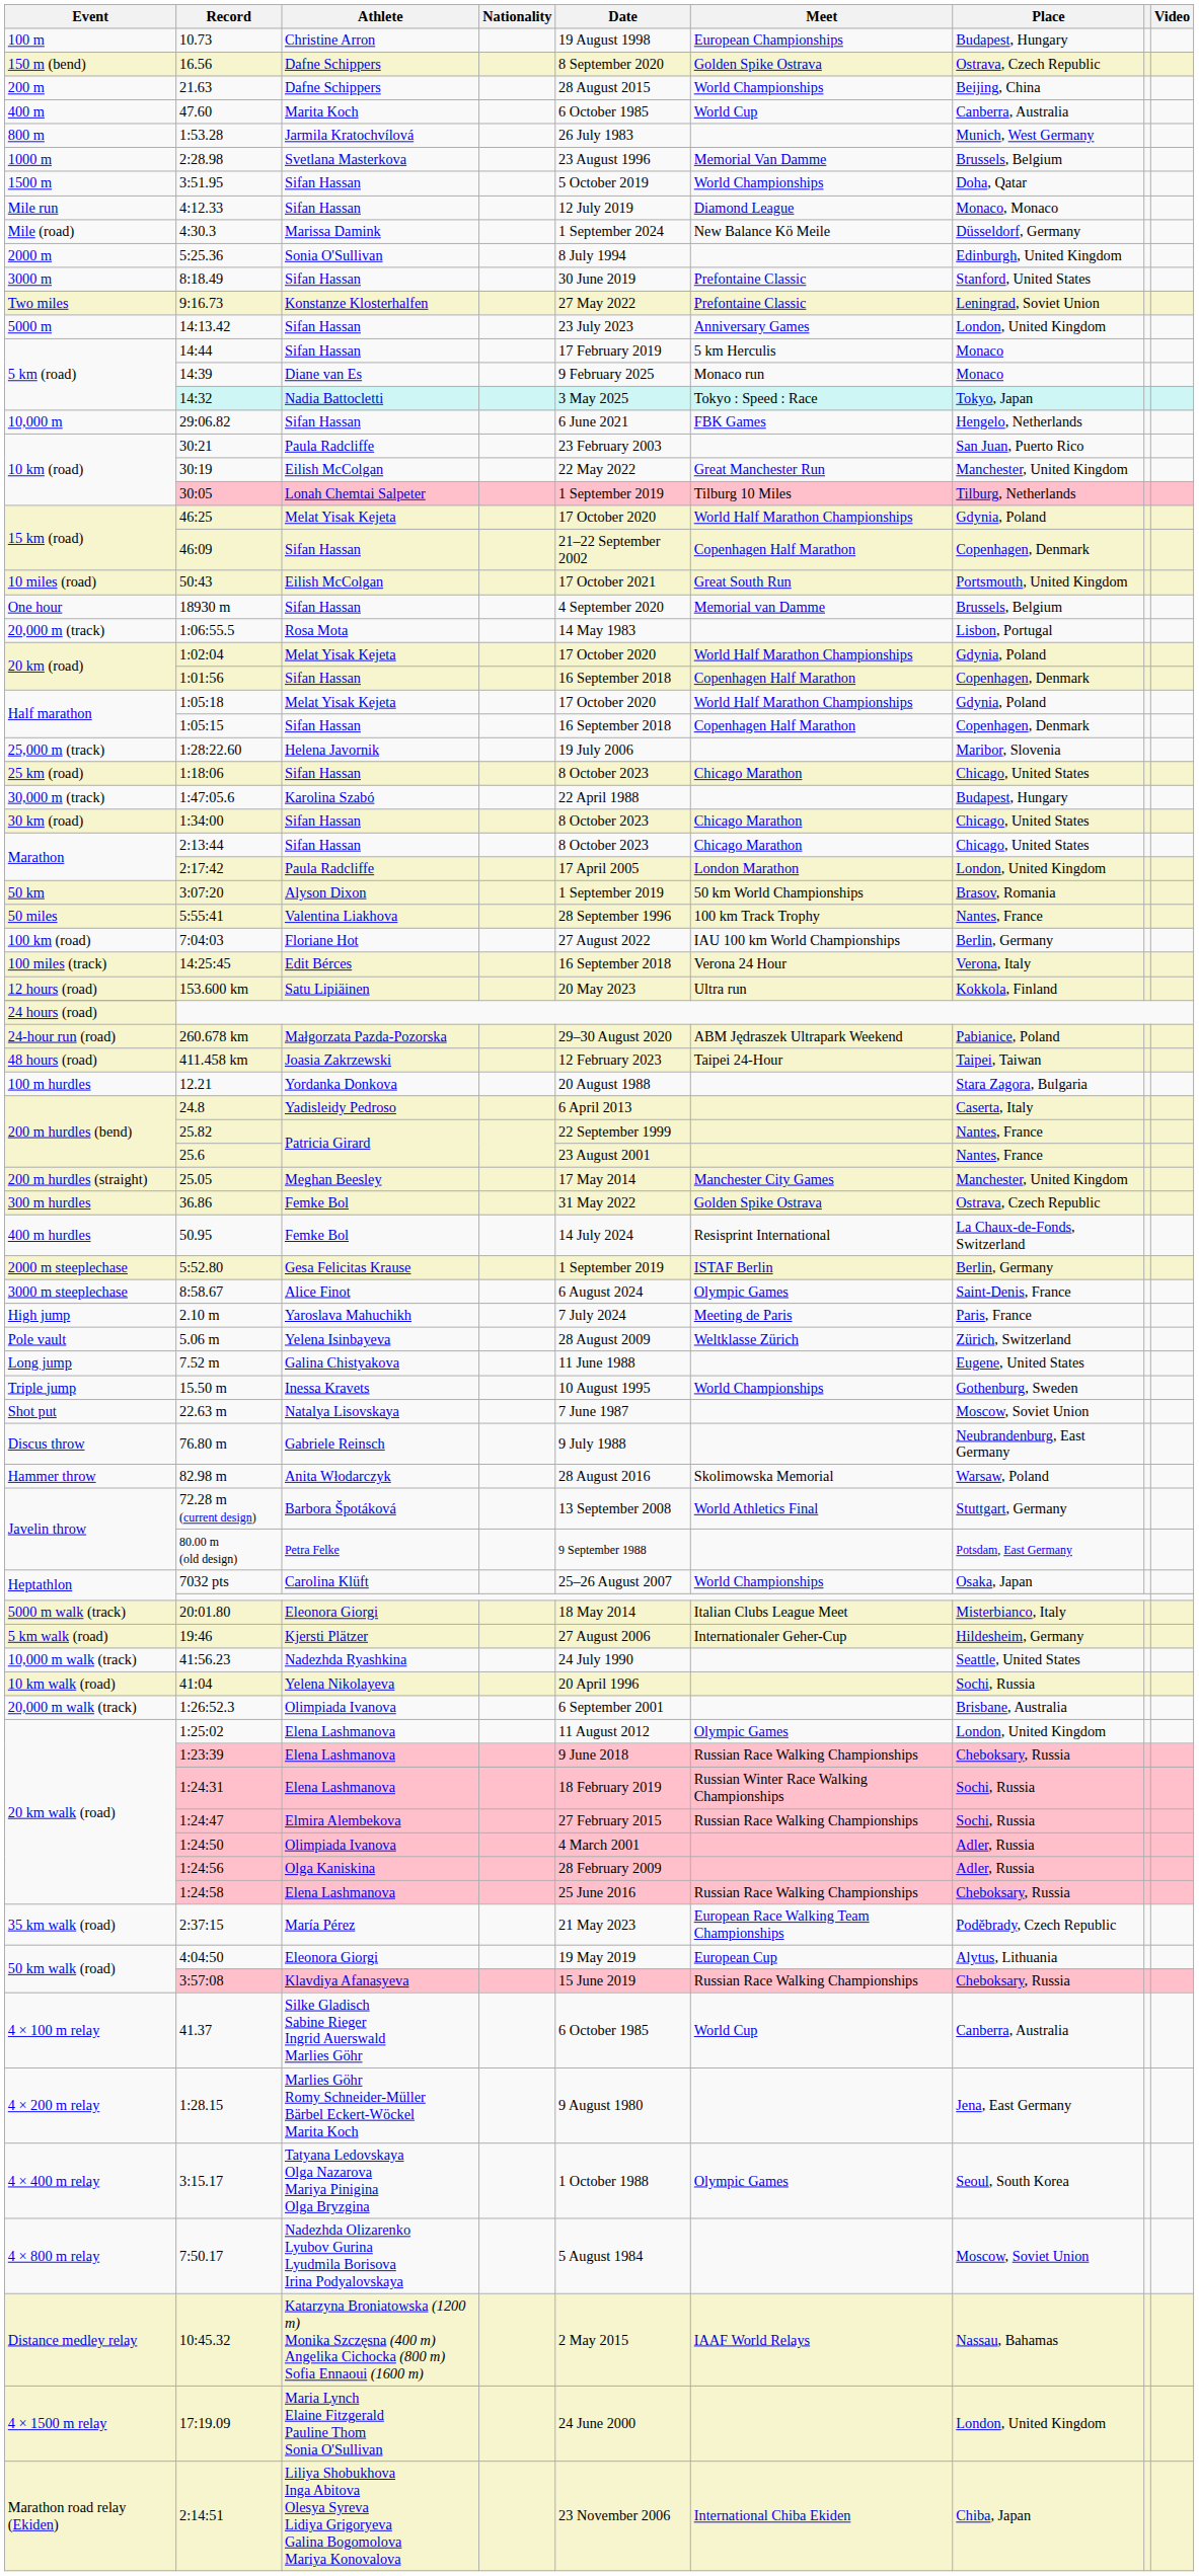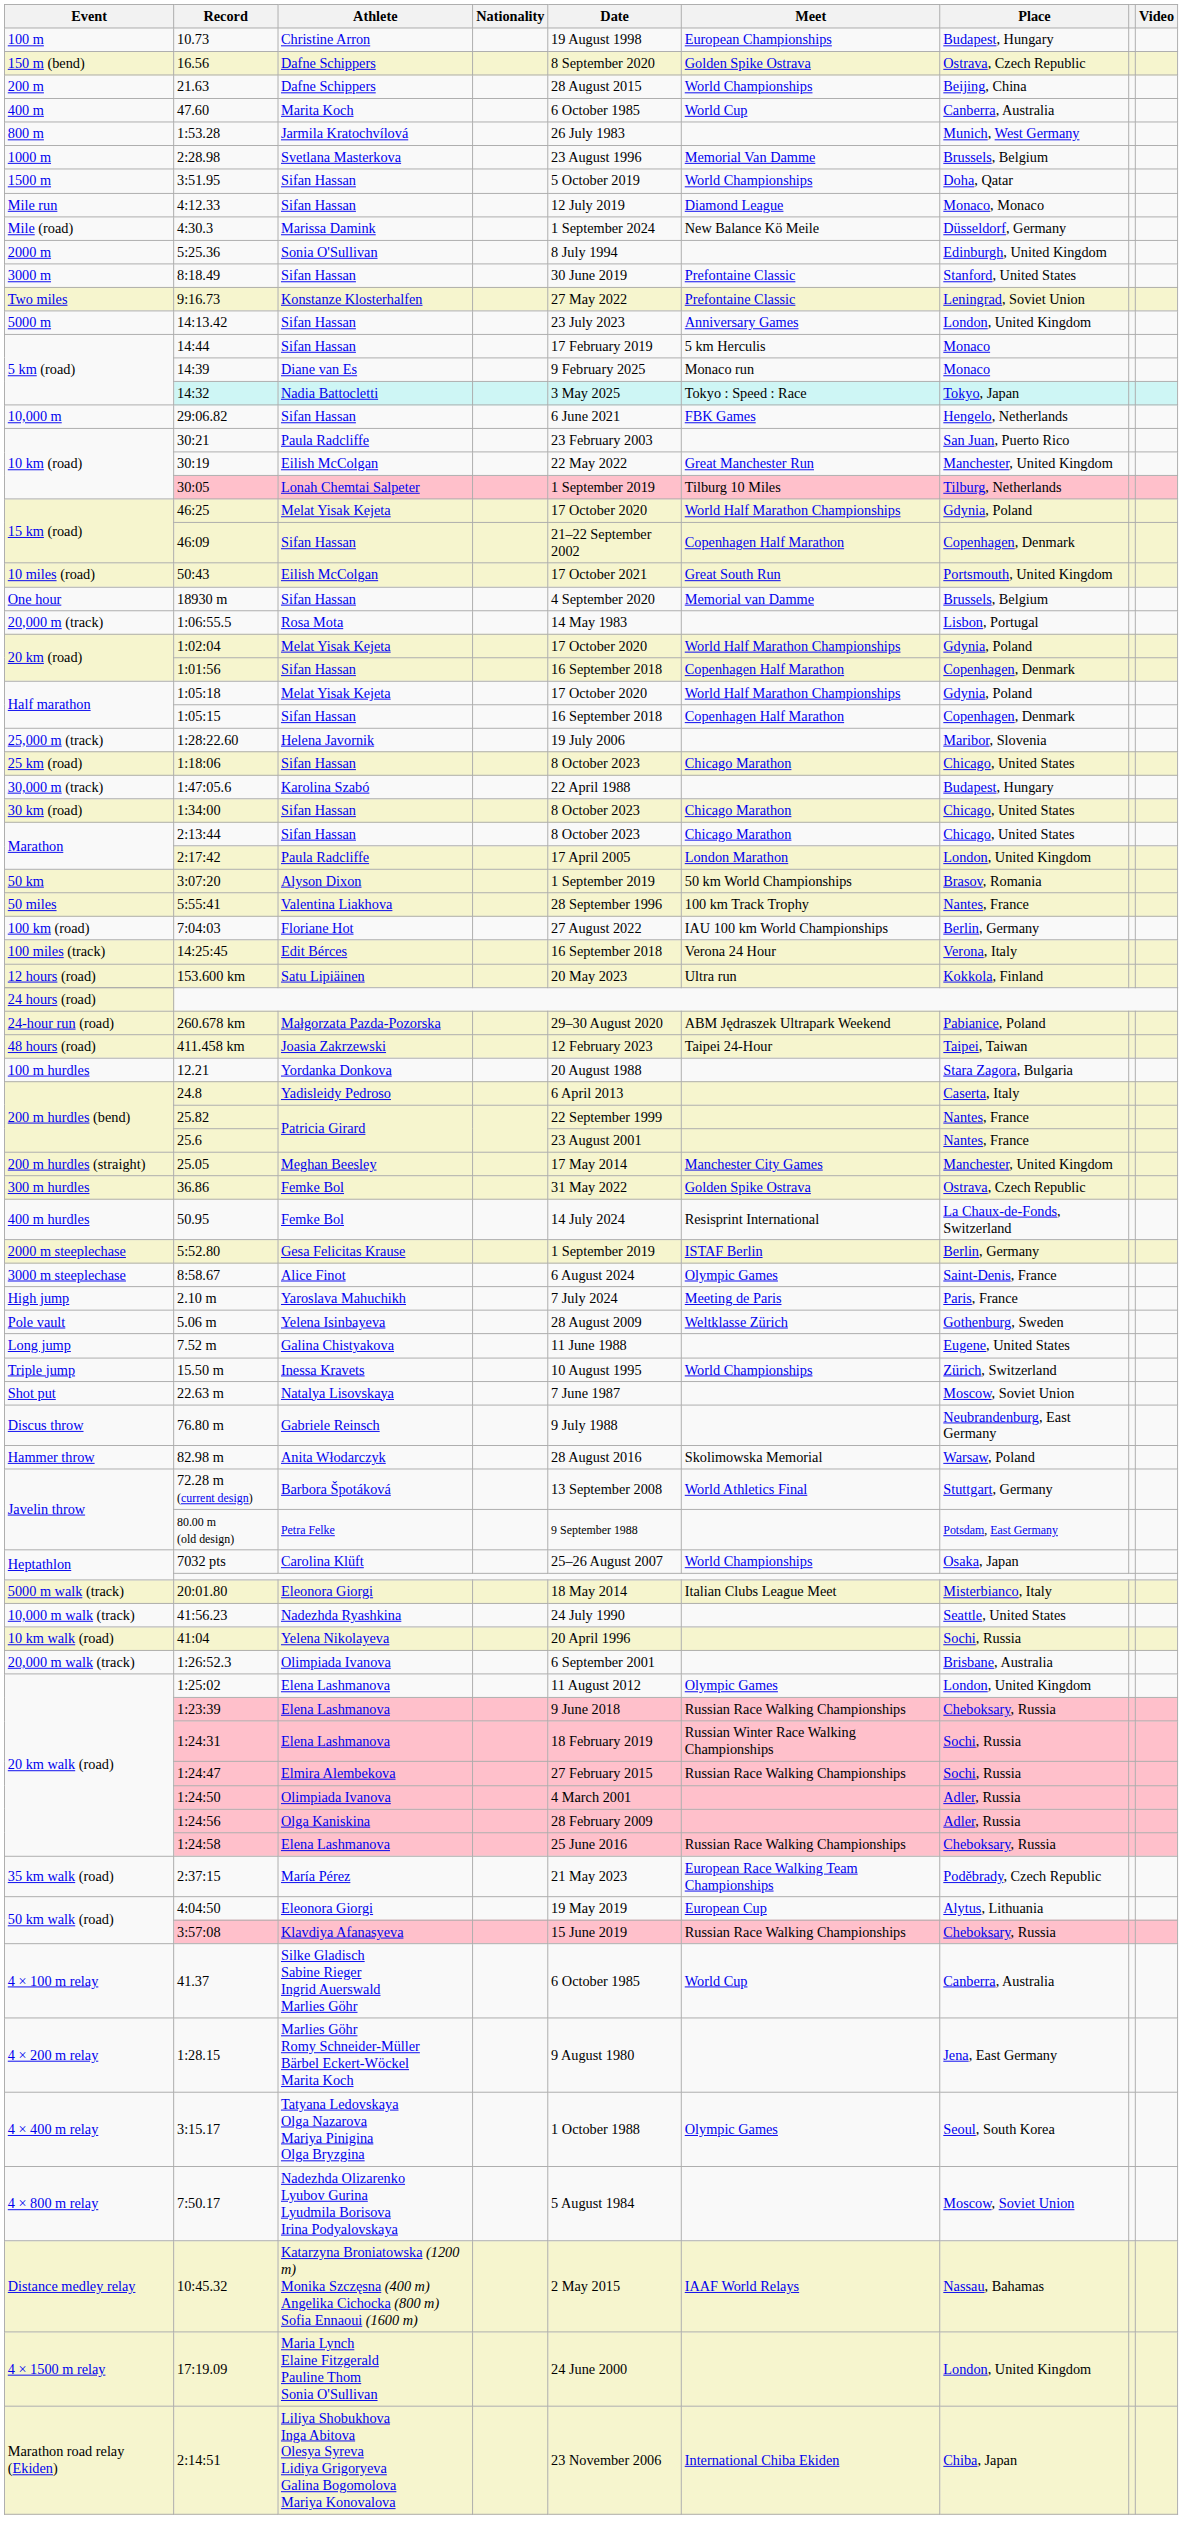5.06 m | Place: Zürich, Switzerland -> Gothenburg, Sweden
15.50 m | Place: Gothenburg, Sweden -> Zürich, Switzerland
- row: 5 km walk (road) | 19:46 | Kjersti Plätzer | 27 August 2006 | Internationaler Geher-Cup | Hildesheim, Germany
